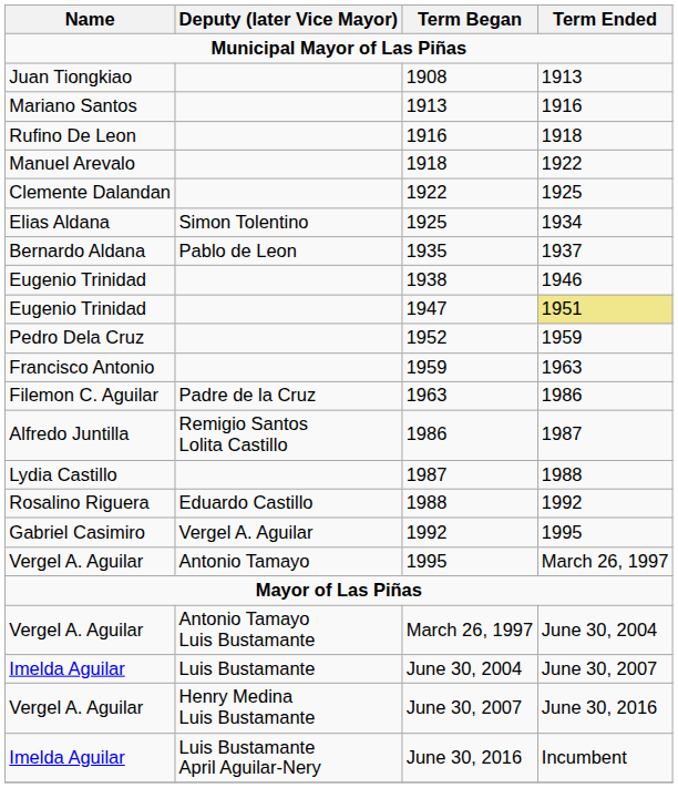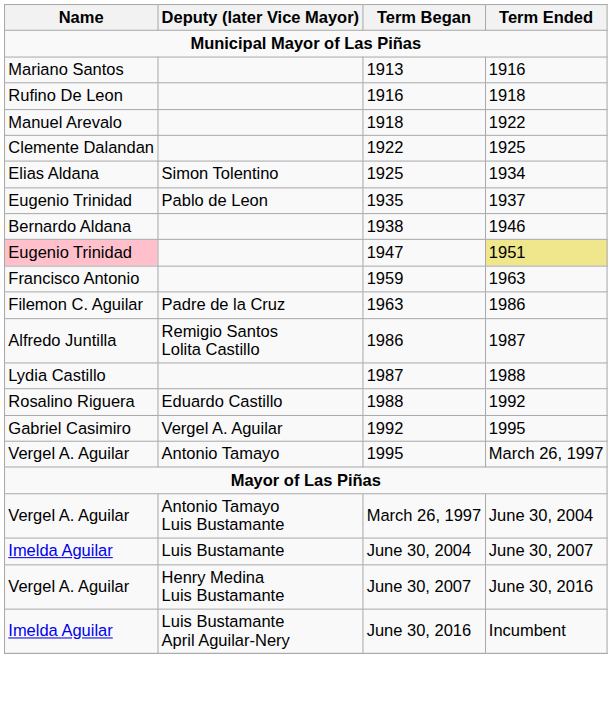- row: Juan Tiongkiao | 1908 | 1913
1935 | Name: Bernardo Aldana -> Eugenio Trinidad
1938 | Name: Eugenio Trinidad -> Bernardo Aldana
1947 | Name: no background -> pink background
- row: Pedro Dela Cruz | 1952 | 1959
